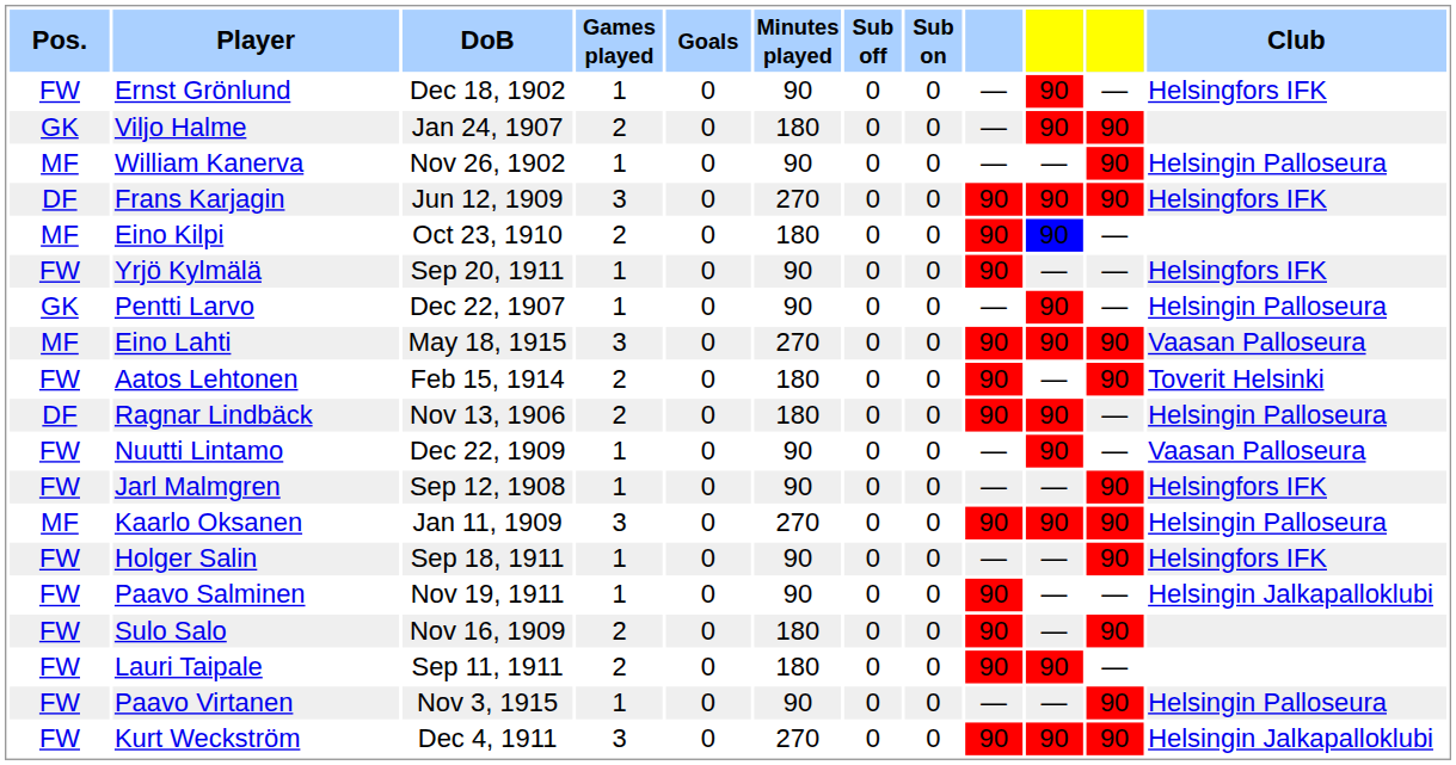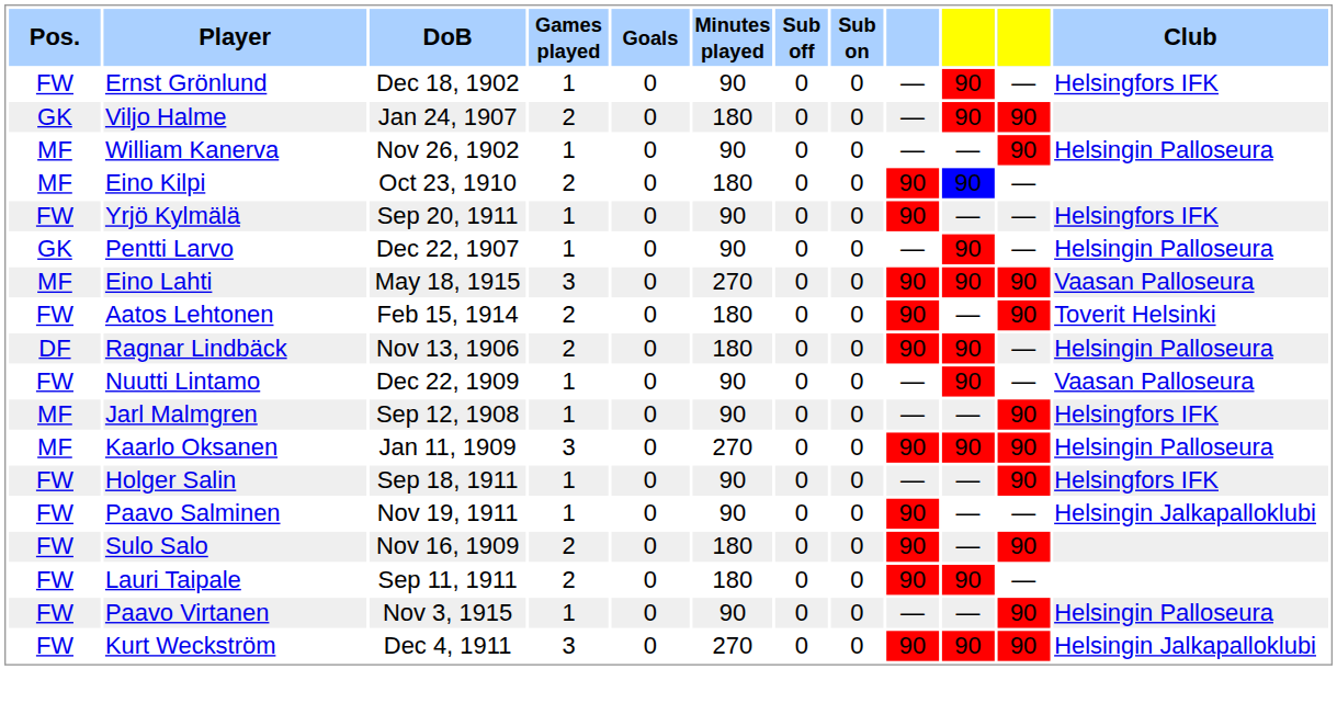- row: DF | Frans Karjagin | Jun 12, 1909 | 3 | 0 | 270 | 0 | 0 | 90 | 90 | 90 | Helsingfors IFK
Jarl Malmgren | Pos.: FW -> MF
